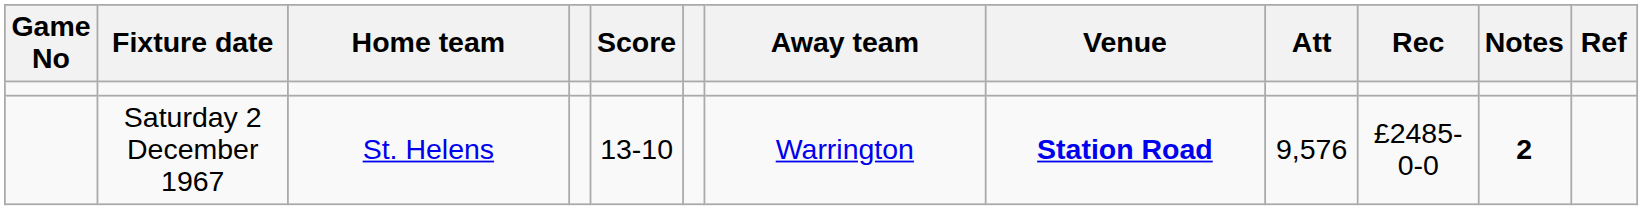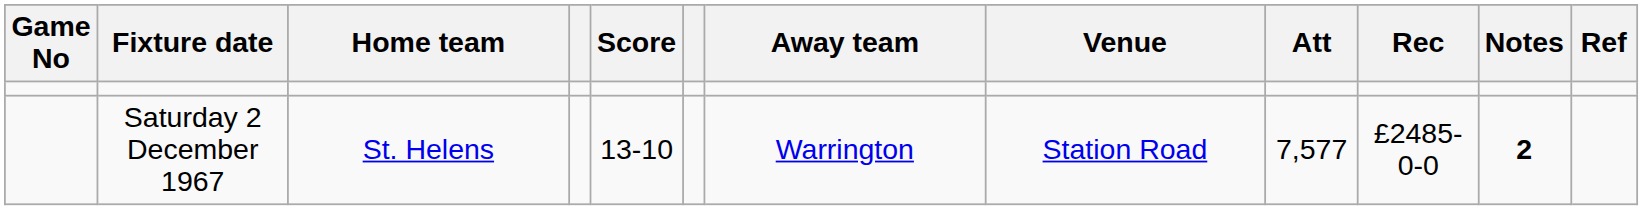Saturday 2 December 1967 | Venue: bold -> normal
Saturday 2 December 1967 | Att: 9,576 -> 7,577
